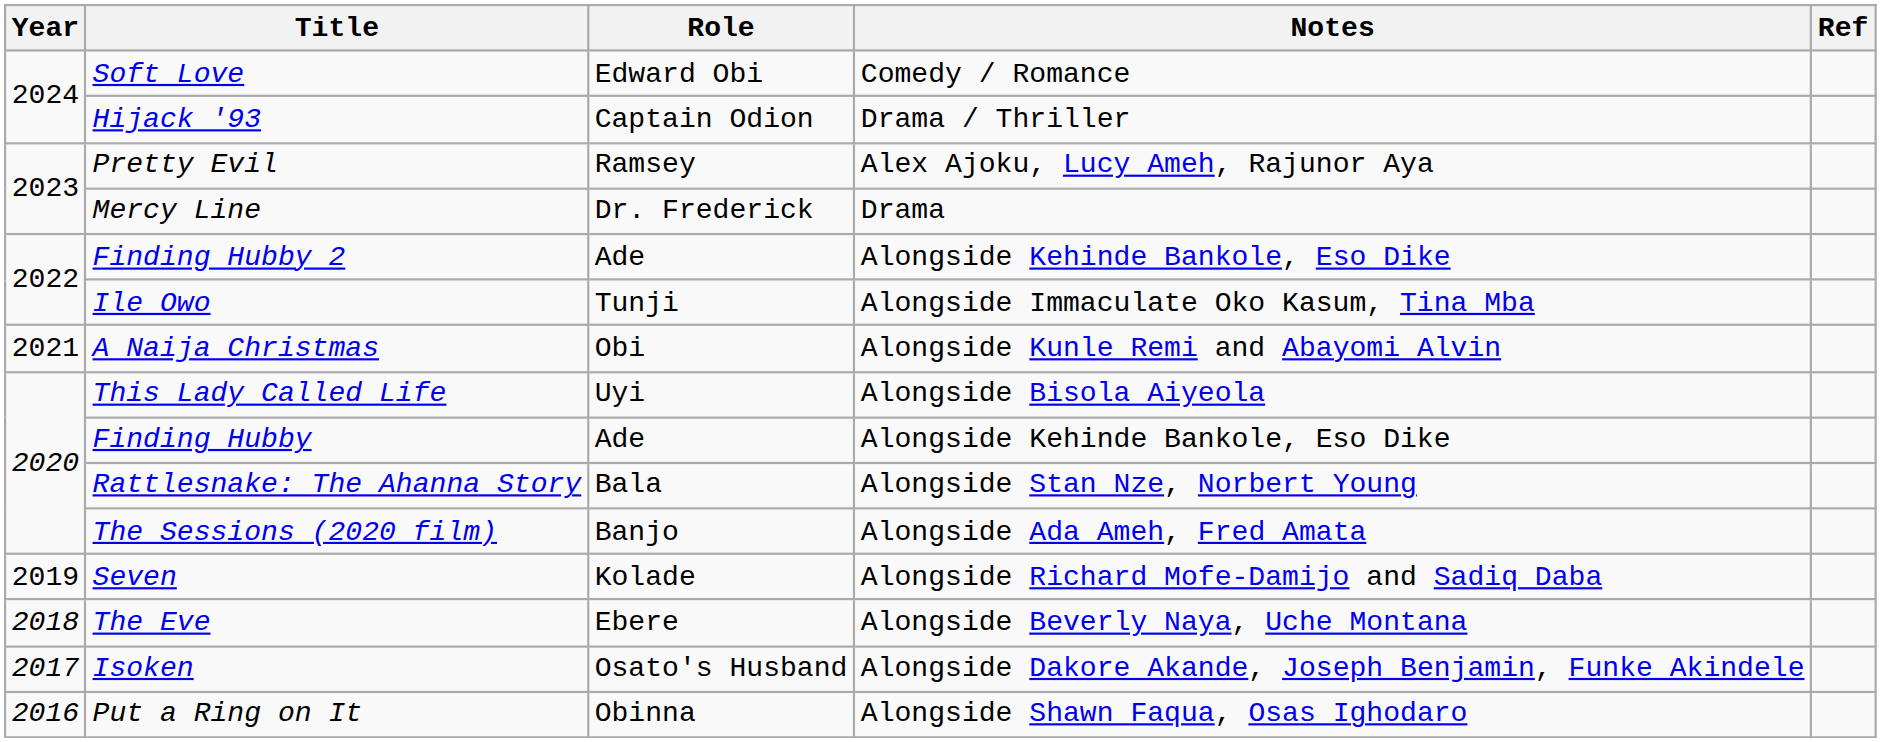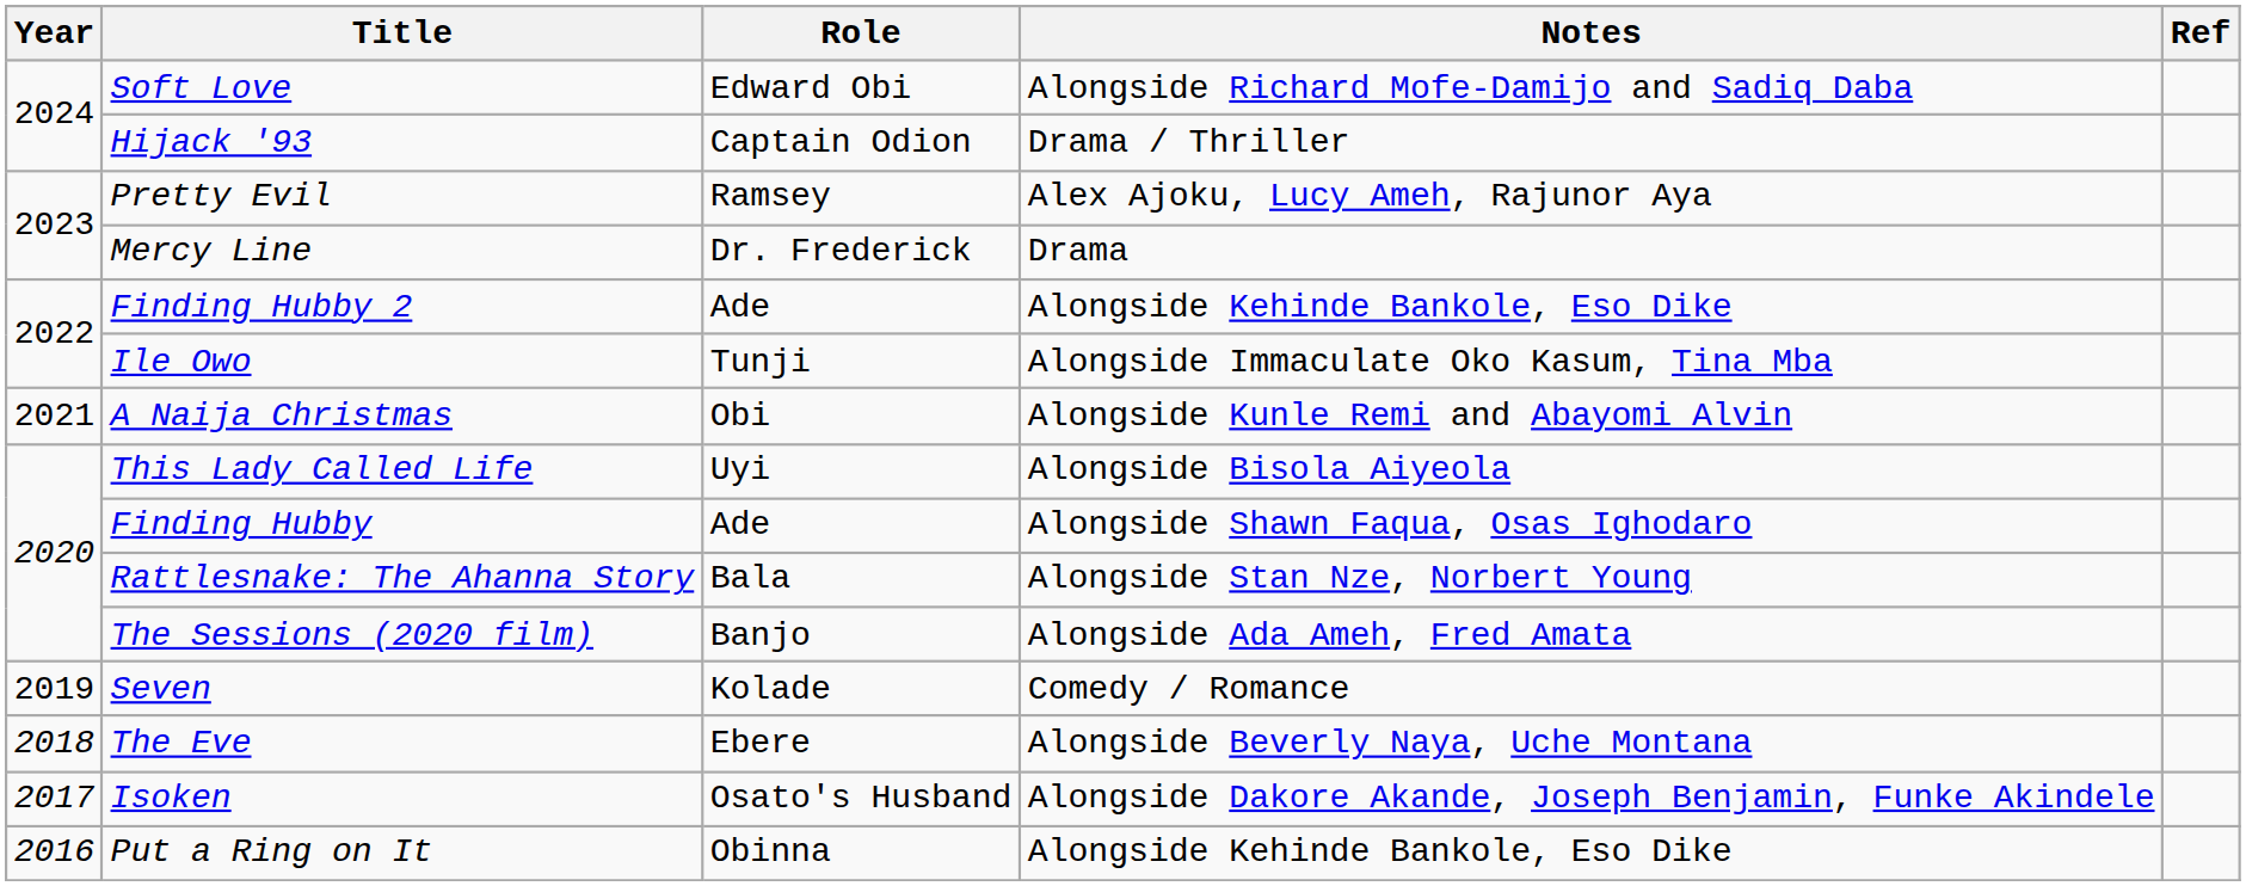Soft Love | Notes: Comedy / Romance -> Alongside Richard Mofe-Damijo and Sadiq Daba
Finding Hubby | Notes: Alongside Kehinde Bankole, Eso Dike -> Alongside Shawn Faqua, Osas Ighodaro
Seven | Notes: Alongside Richard Mofe-Damijo and Sadiq Daba -> Comedy / Romance
Put a Ring on It | Notes: Alongside Shawn Faqua, Osas Ighodaro -> Alongside Kehinde Bankole, Eso Dike
